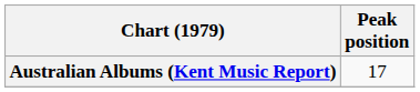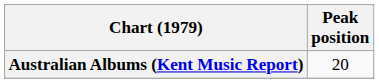Australian Albums (Kent Music Report) | Peak position: 17 -> 20
